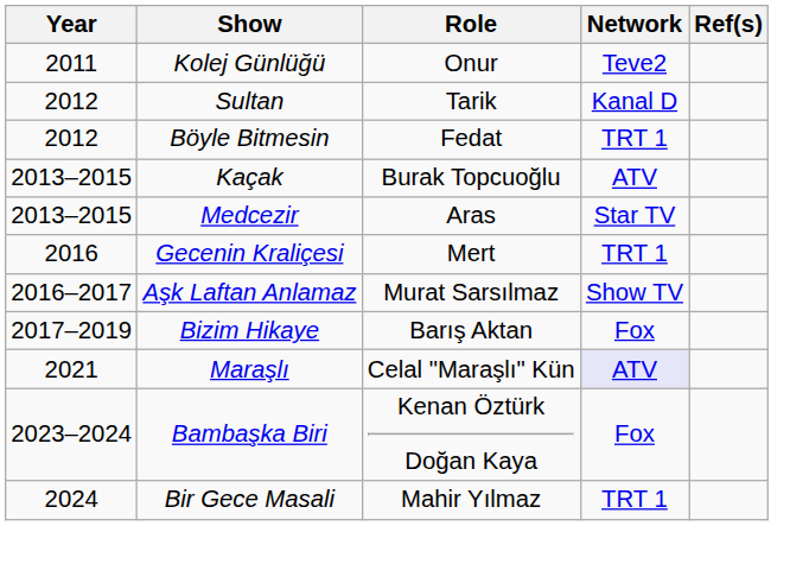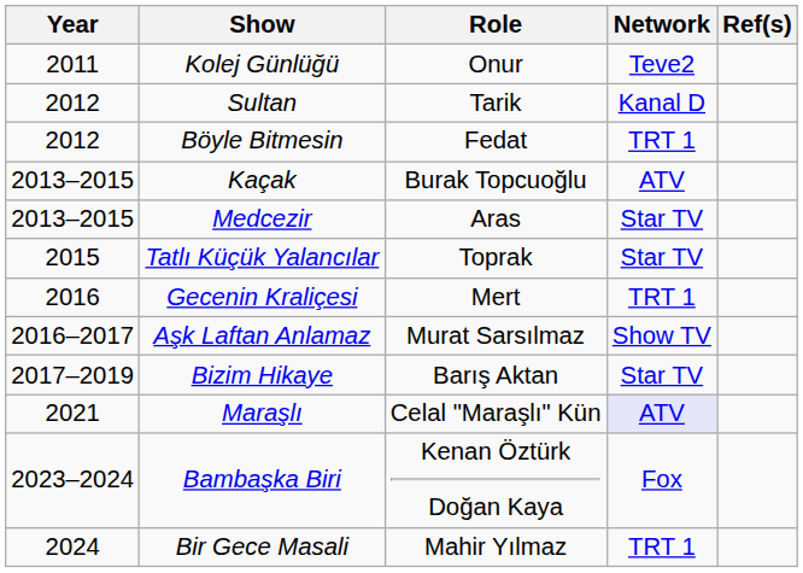+ row: 2015 | Tatlı Küçük Yalancılar | Toprak | Star TV
Bizim Hikaye | Network: Fox -> Star TV
